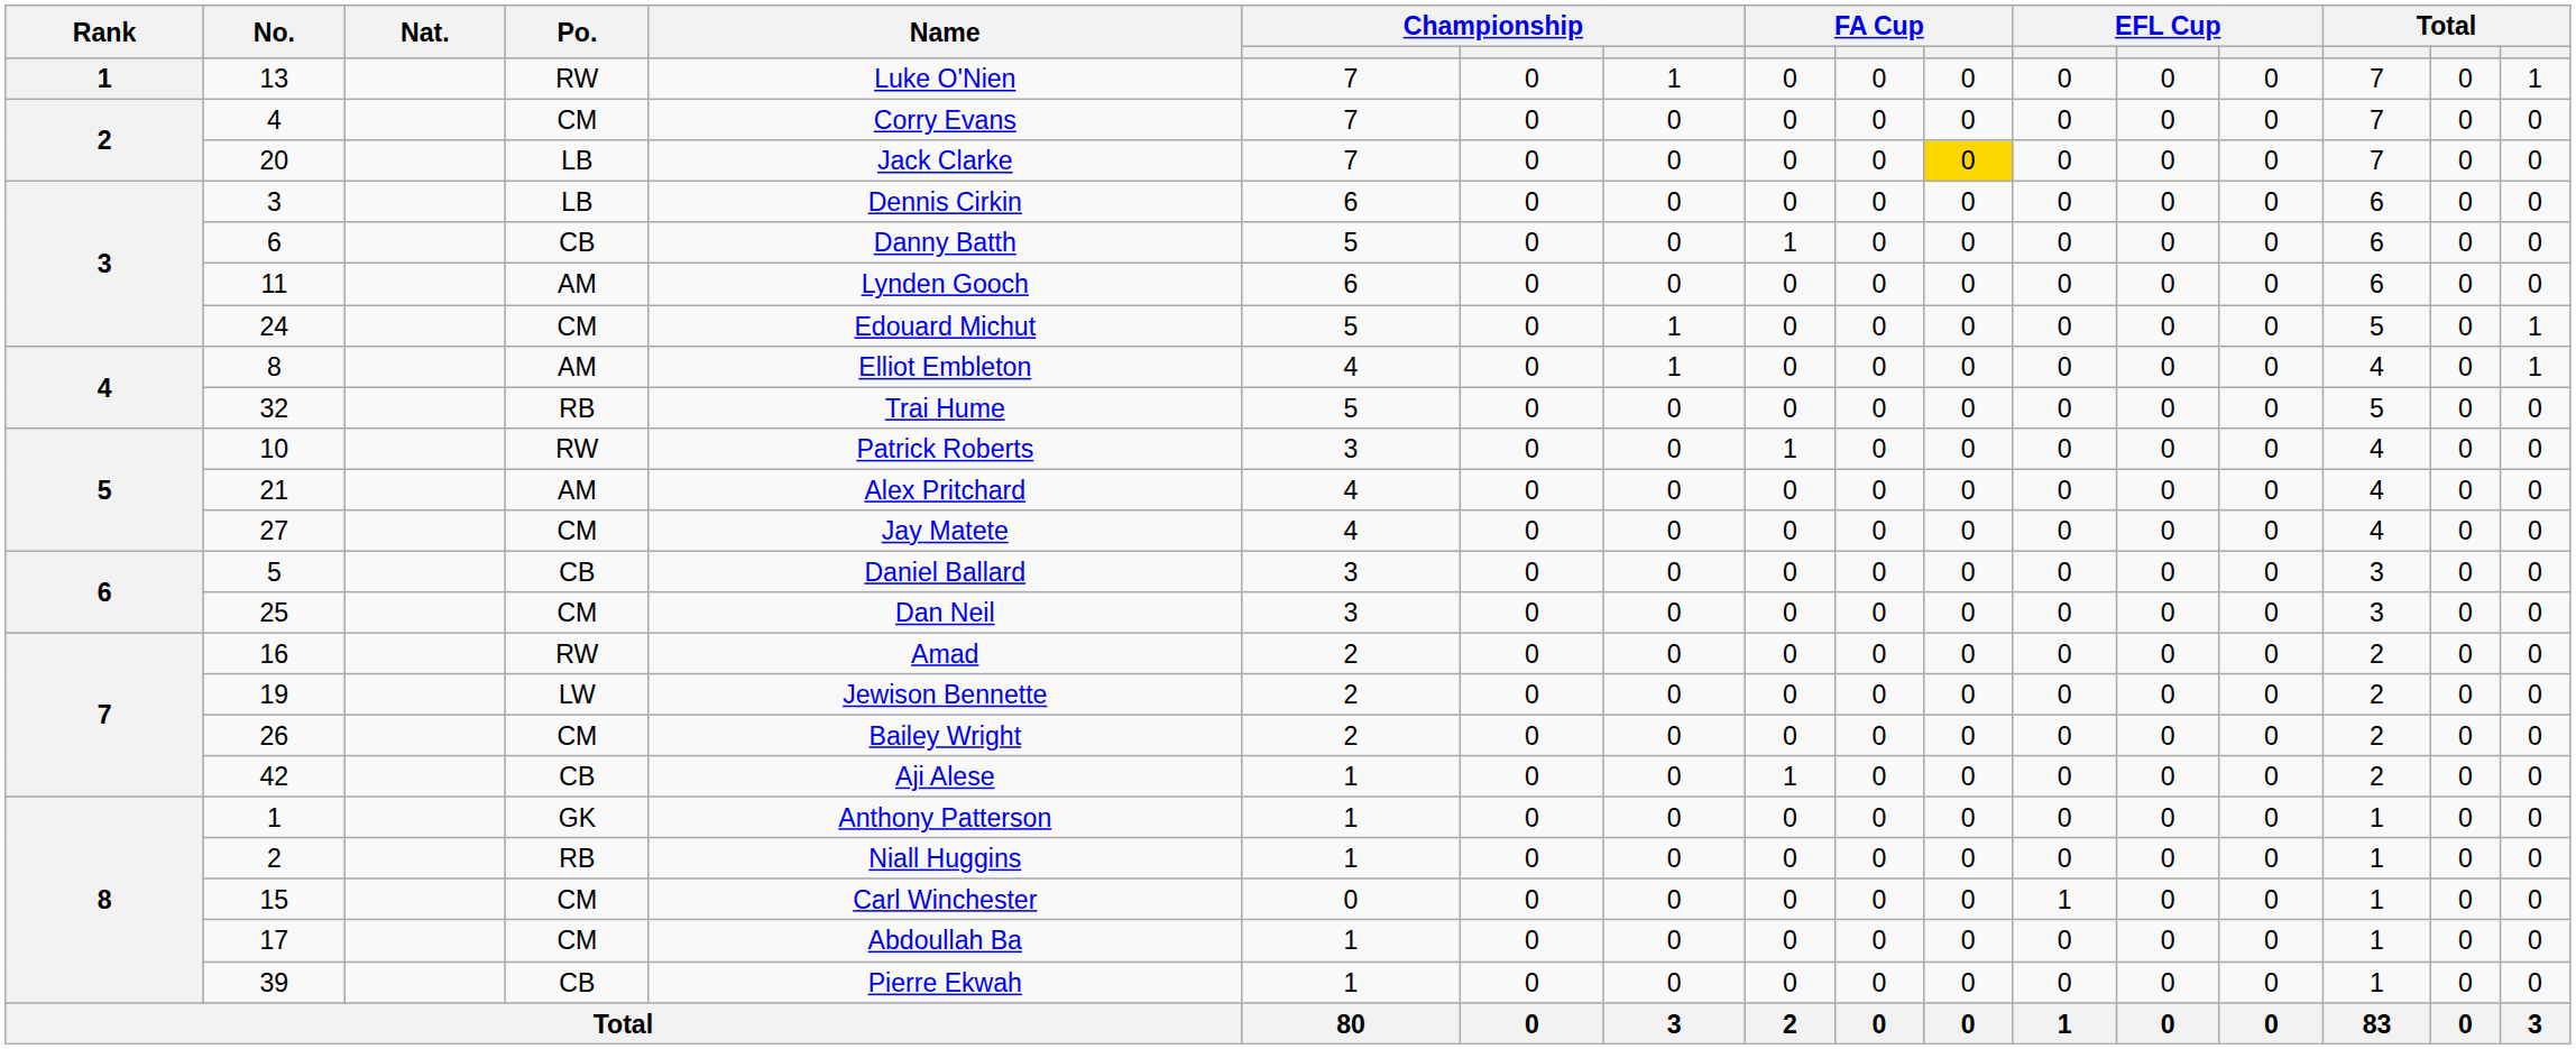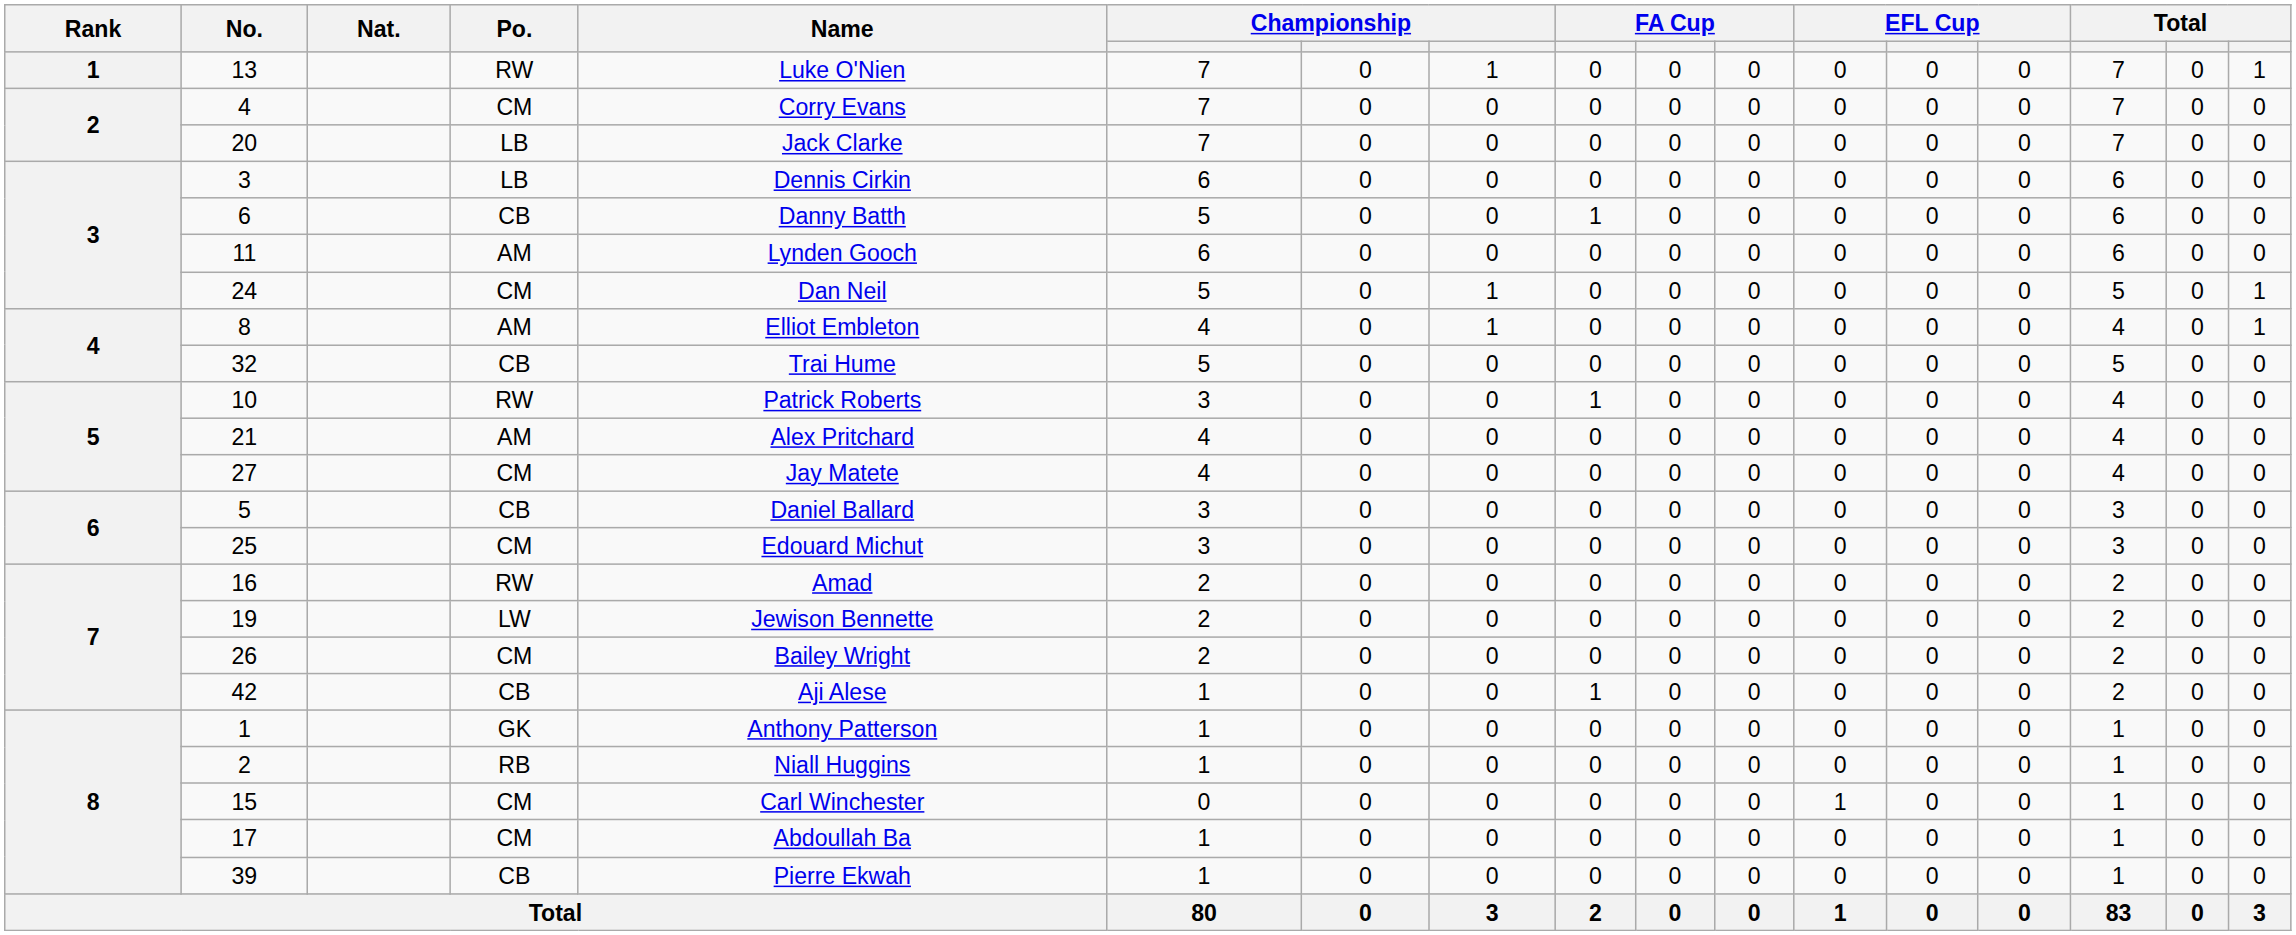20 | column 11: gold background -> no background
24 | Name: Edouard Michut -> Dan Neil
32 | Po.: RB -> CB
25 | Name: Dan Neil -> Edouard Michut
